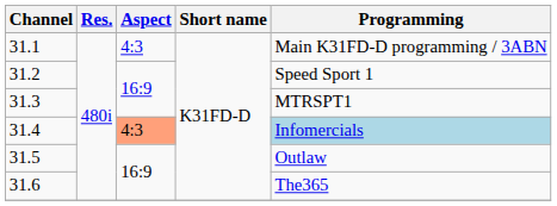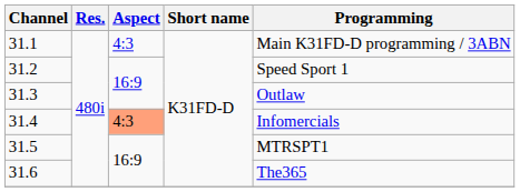31.3 | Programming: MTRSPT1 -> Outlaw
31.4 | Programming: lightblue background -> no background
31.5 | Programming: Outlaw -> MTRSPT1
